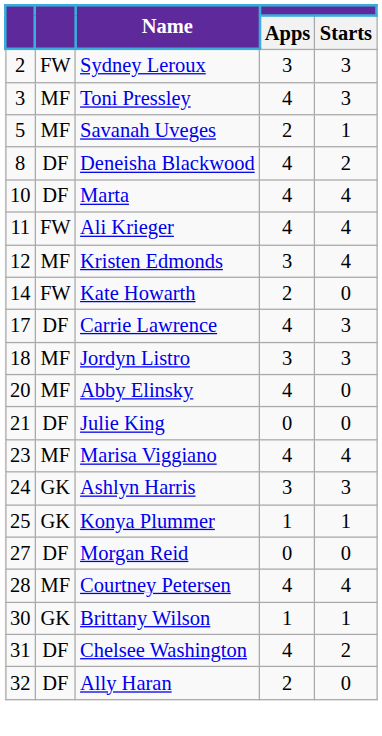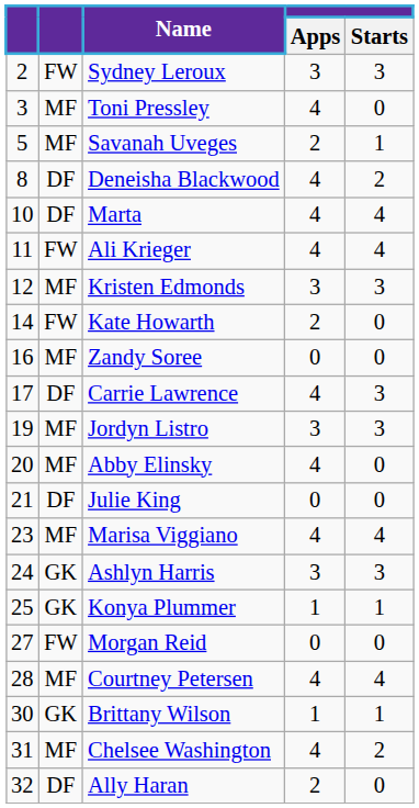Toni Pressley | Starts: 3 -> 0
Kristen Edmonds | Starts: 4 -> 3
+ row: 16 | MF | Zandy Soree | 0 | 0
Jordyn Listro | column 1: 18 -> 19
Morgan Reid | column 2: DF -> FW
Chelsee Washington | column 2: DF -> MF
